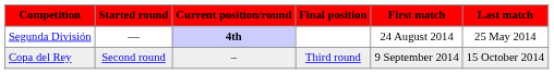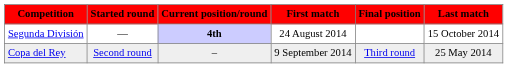columns swapped: Final position <-> First match
Segunda División | Last match: 25 May 2014 -> 15 October 2014
Copa del Rey | Last match: 15 October 2014 -> 25 May 2014
